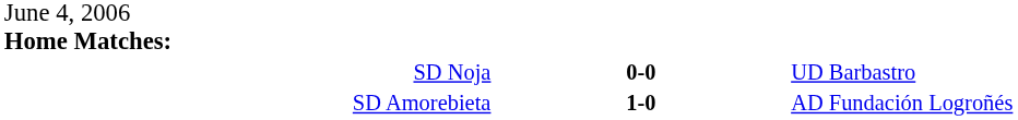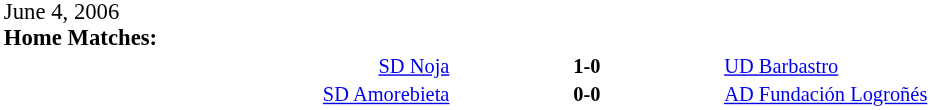SD Noja | column 2: 0-0 -> 1-0
SD Amorebieta | column 2: 1-0 -> 0-0
